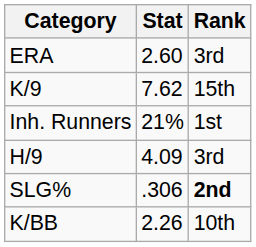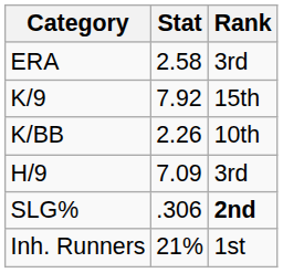ERA | Stat: 2.60 -> 2.58
K/9 | Stat: 7.62 -> 7.92
rows swapped: K/BB <-> Inh. Runners
H/9 | Stat: 4.09 -> 7.09
